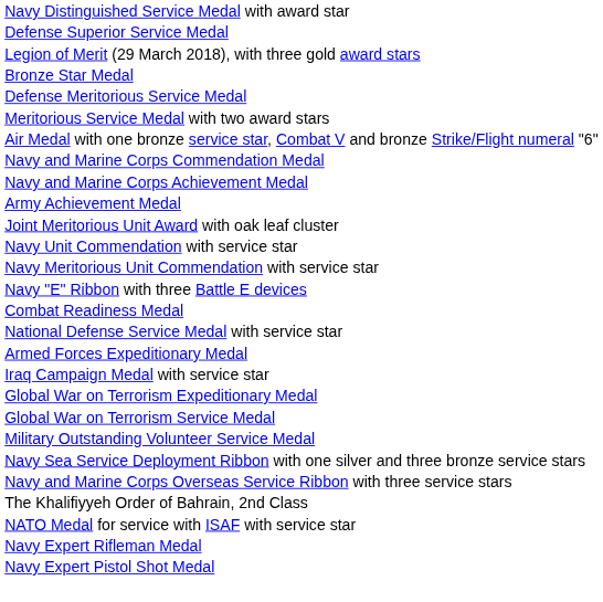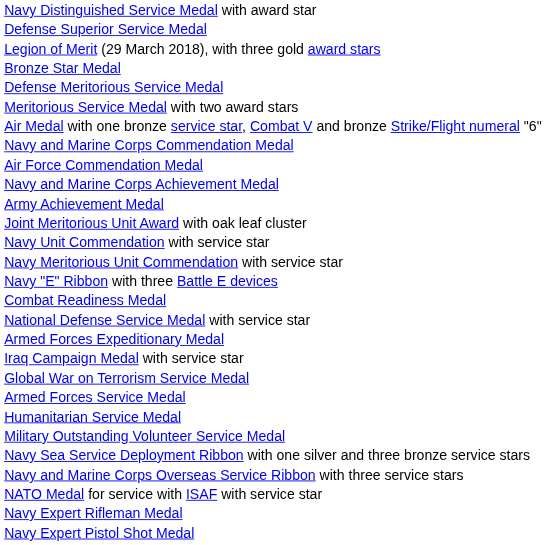+ row: Air Force Commendation Medal
- row: Global War on Terrorism Expeditionary Medal
+ row: Armed Forces Service Medal
+ row: Humanitarian Service Medal
- row: The Khalifiyyeh Order of Bahrain, 2nd Class
